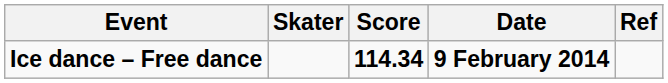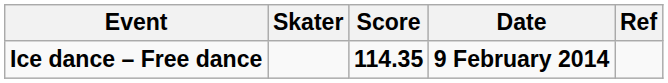Ice dance – Free dance | Score: 114.34 -> 114.35
